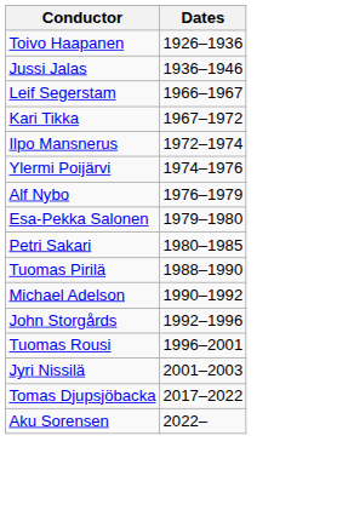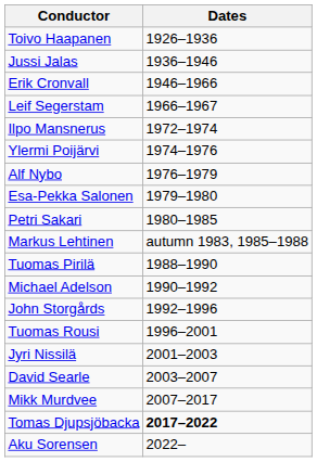+ row: Erik Cronvall | 1946–1966
- row: Kari Tikka | 1967–1972
+ row: Markus Lehtinen | autumn 1983, 1985–1988
+ row: David Searle | 2003–2007
+ row: Mikk Murdvee | 2007–2017
Tomas Djupsjöbacka | Dates: normal -> bold
